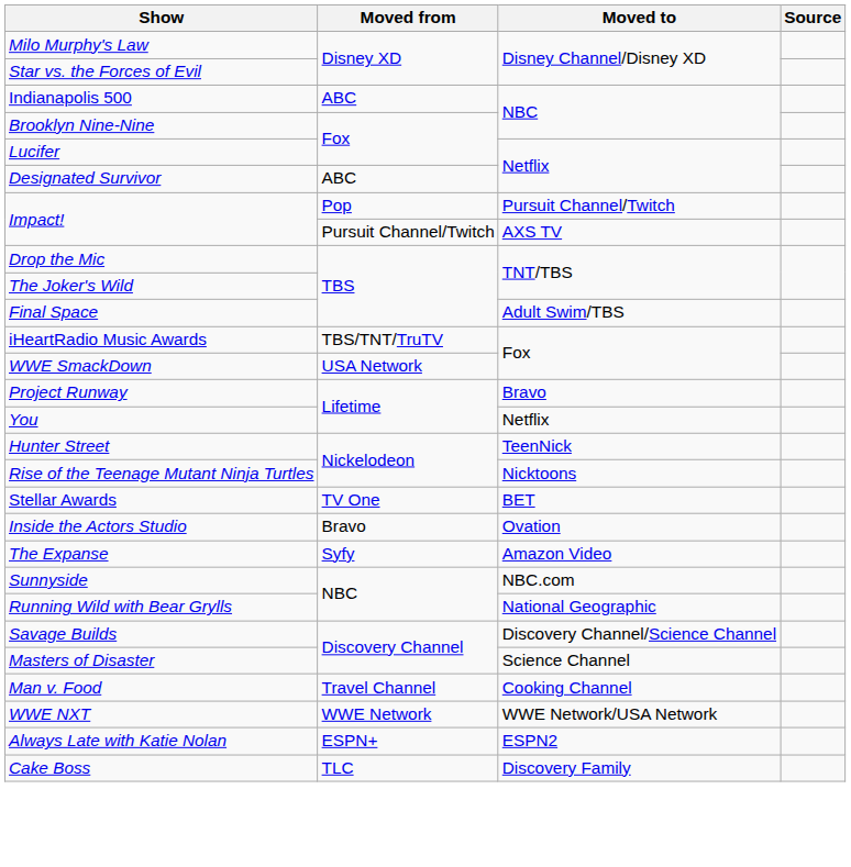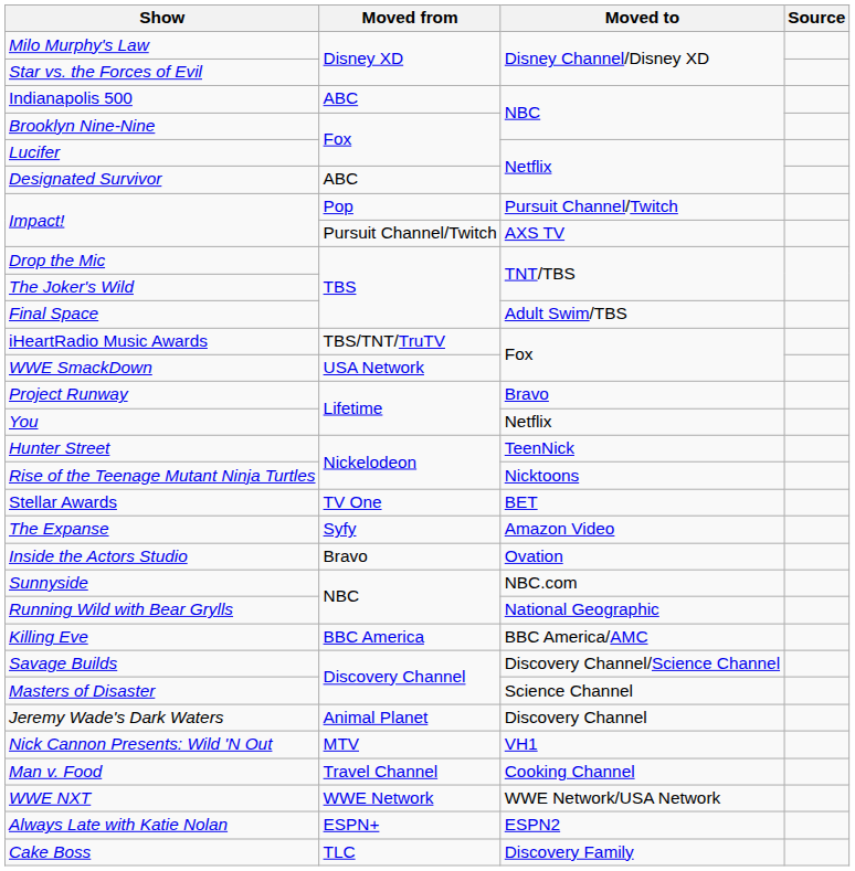rows swapped: The Expanse <-> Inside the Actors Studio
+ row: Killing Eve | BBC America | BBC America/AMC
+ row: Jeremy Wade's Dark Waters | Animal Planet | Discovery Channel
+ row: Nick Cannon Presents: Wild 'N Out | MTV | VH1
